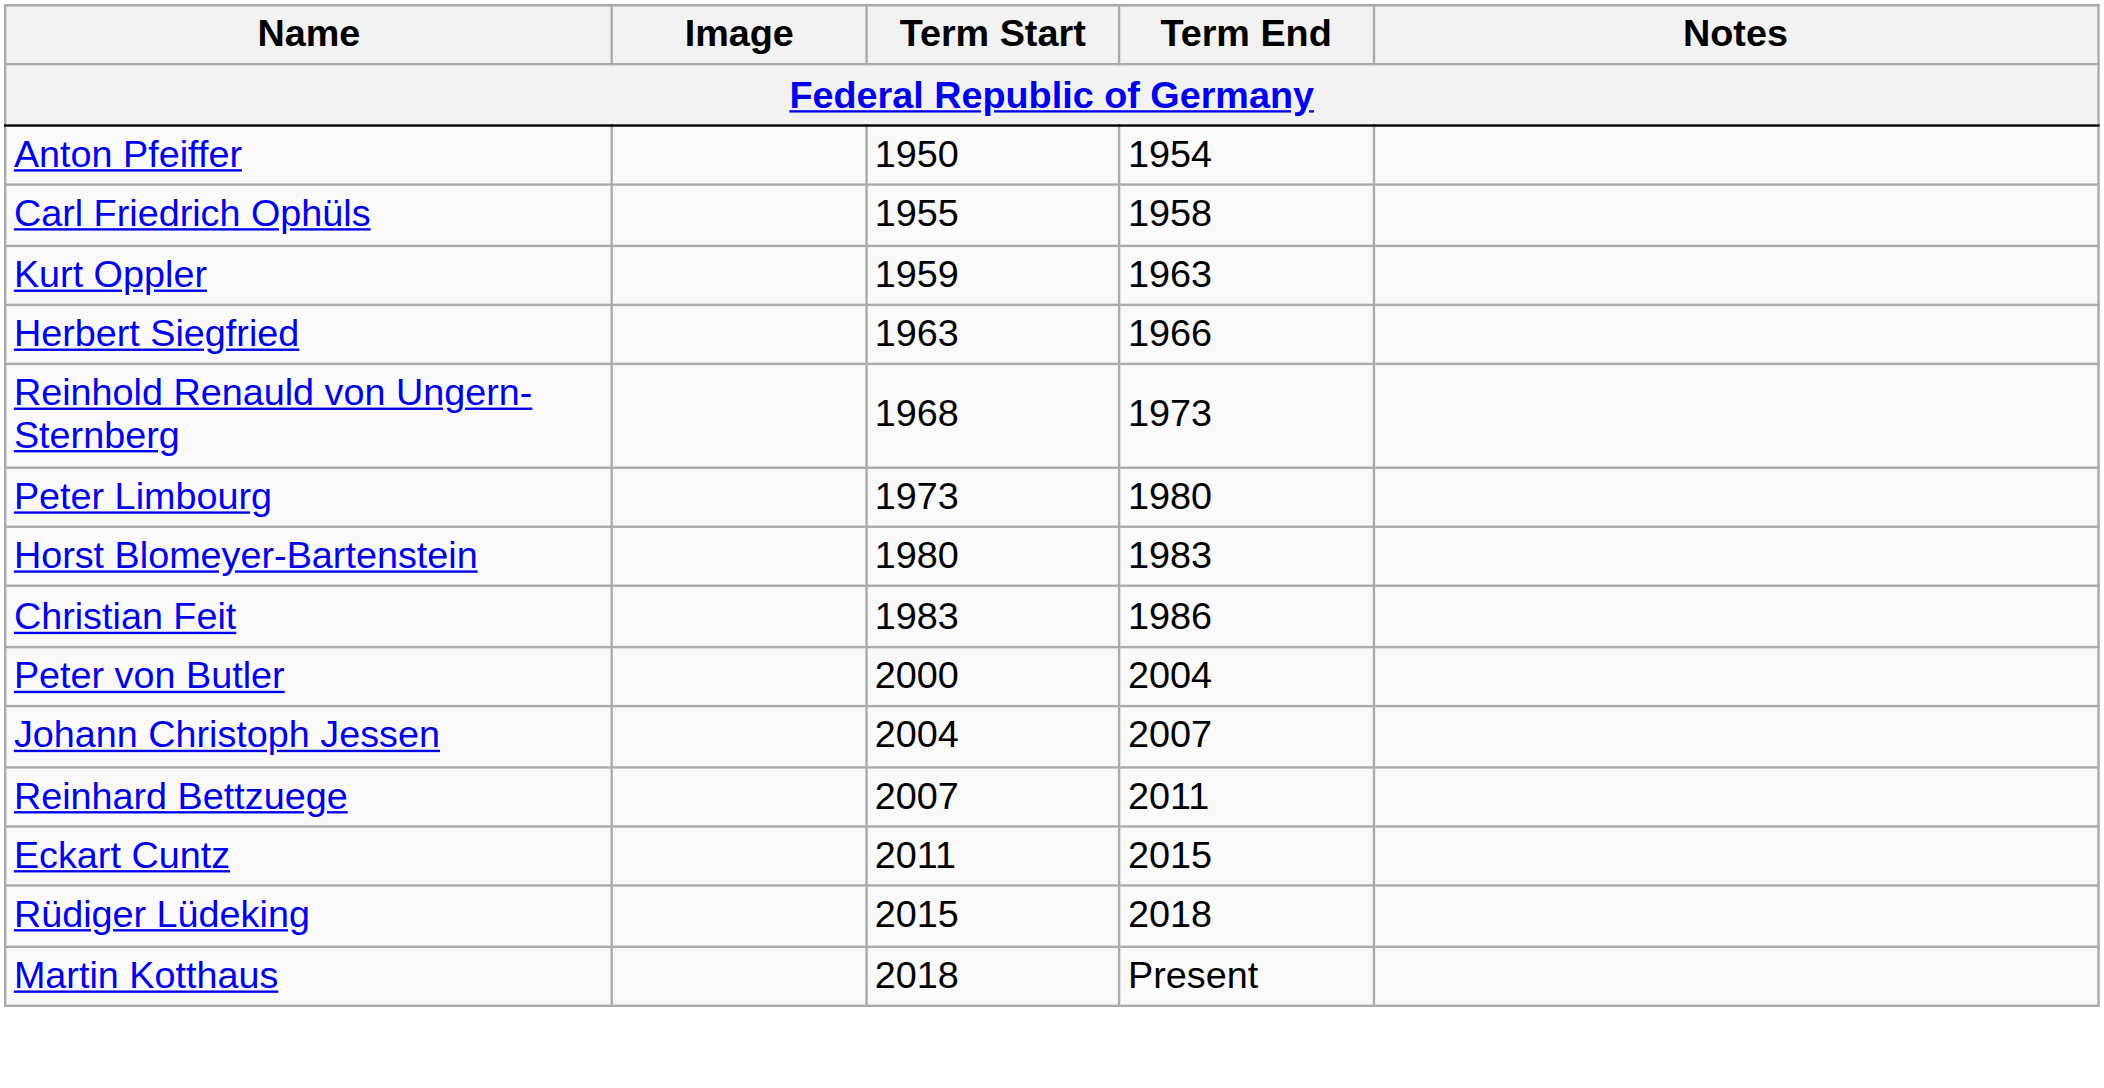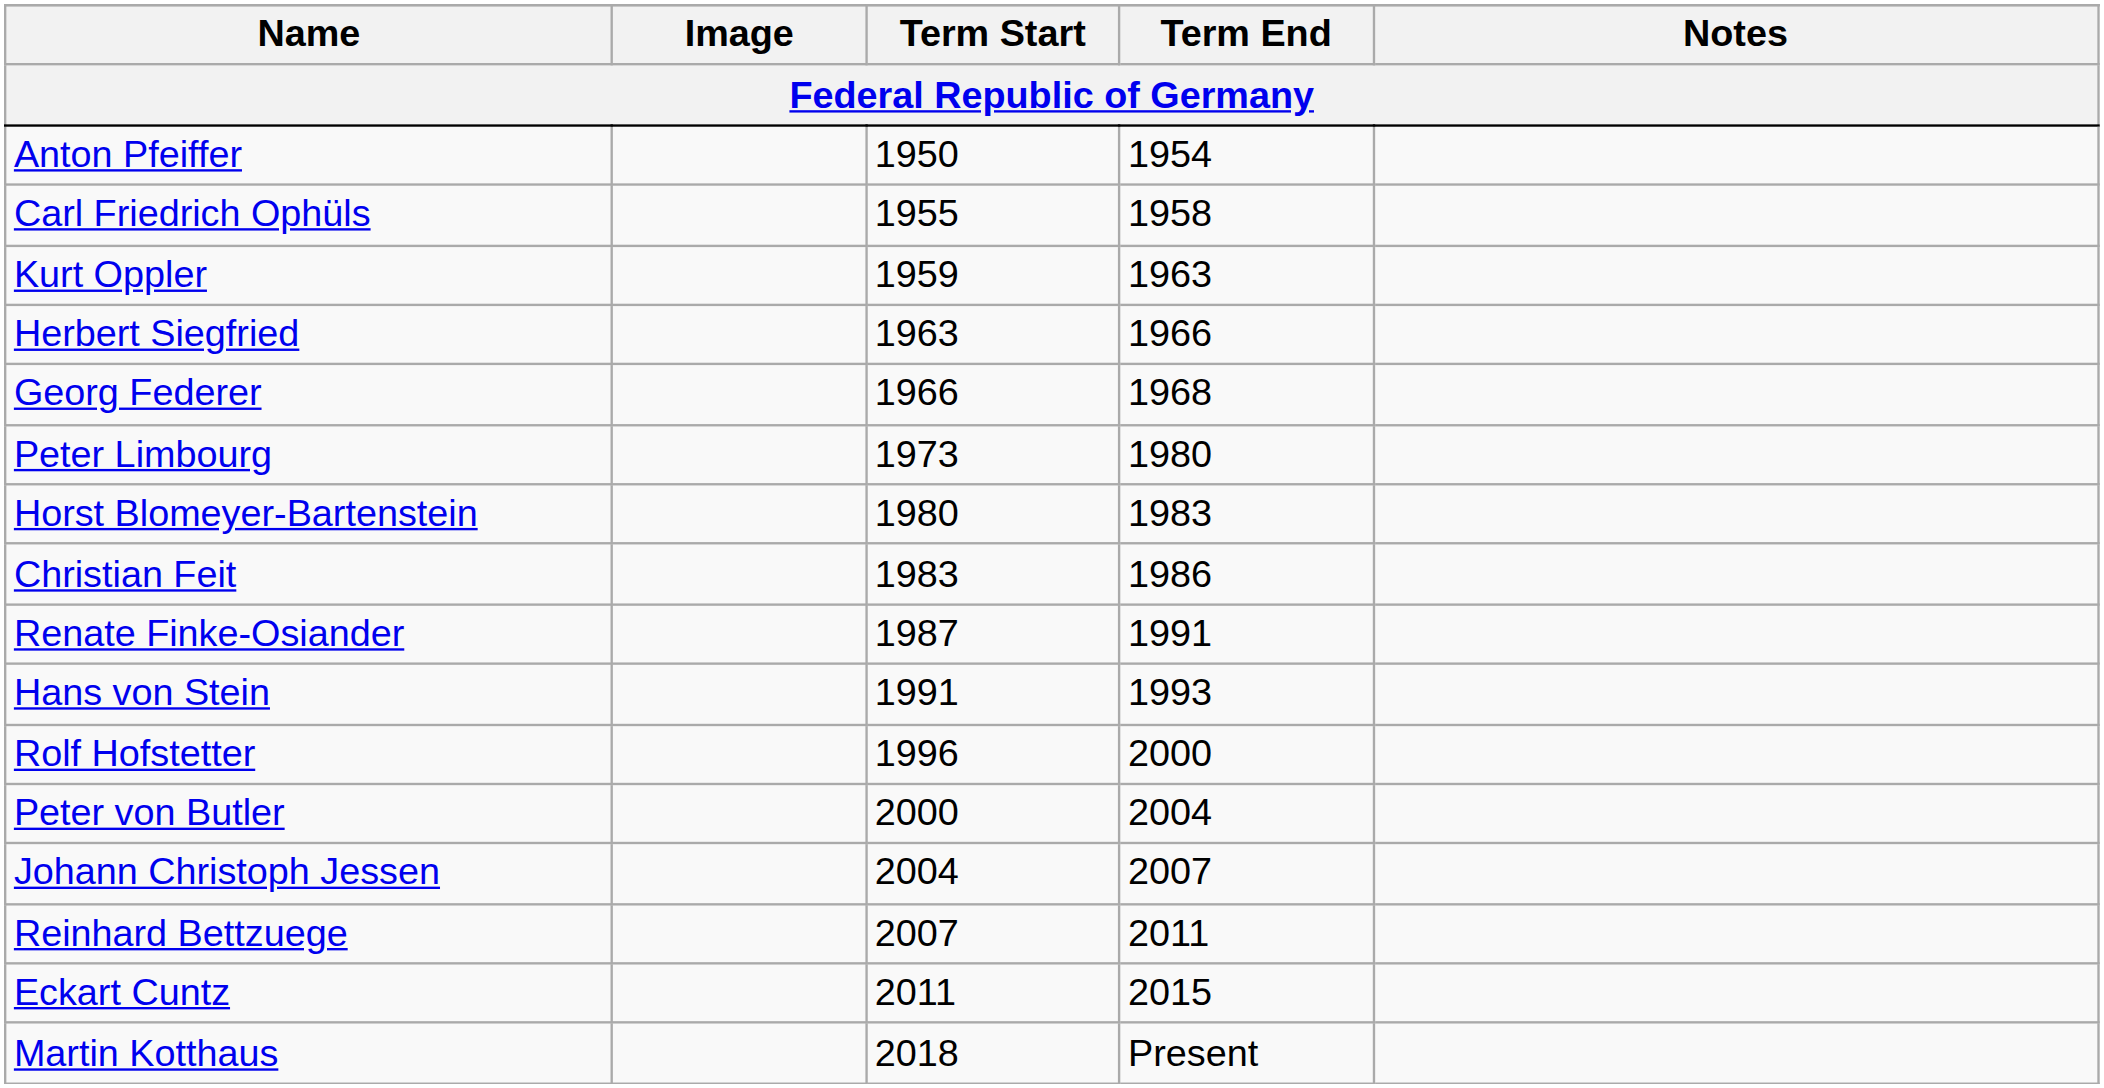+ row: Georg Federer | 1966 | 1968
- row: Reinhold Renauld von Ungern-Sternberg | 1968 | 1973
+ row: Renate Finke-Osiander | 1987 | 1991
+ row: Hans von Stein | 1991 | 1993
+ row: Rolf Hofstetter | 1996 | 2000
- row: Rüdiger Lüdeking | 2015 | 2018
